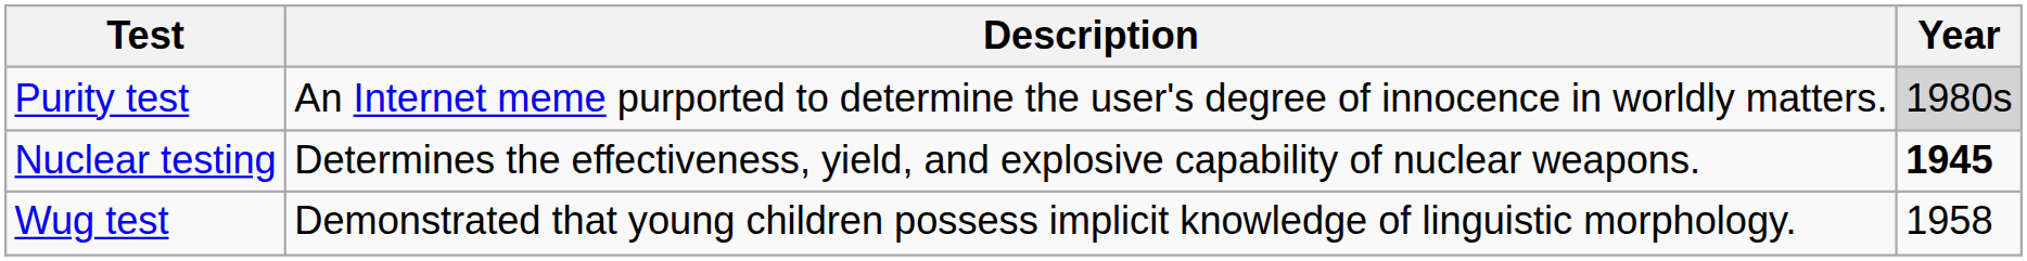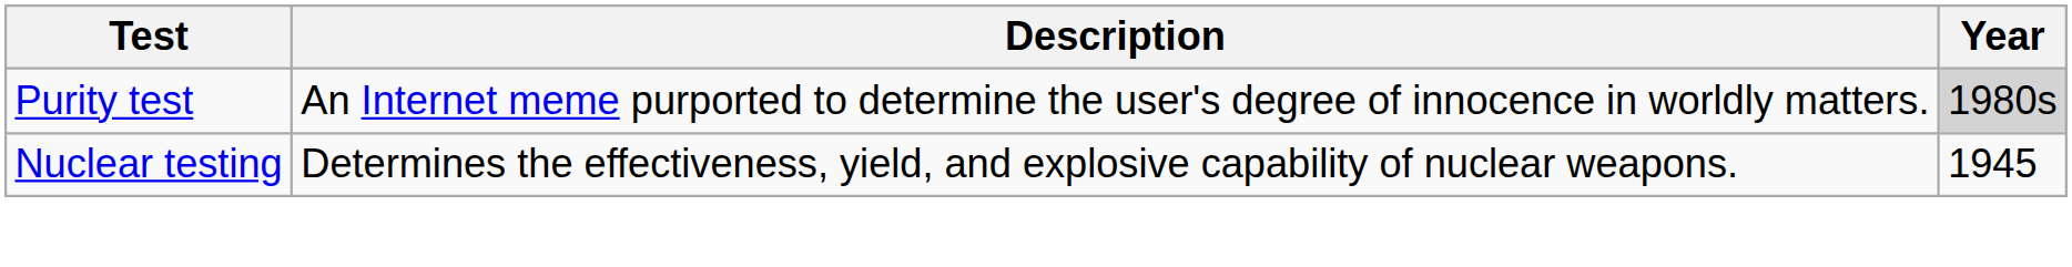Nuclear testing | Year: bold -> normal
- row: Wug test | Demonstrated that young children possess implicit knowledge of linguistic morphology. | 1958
